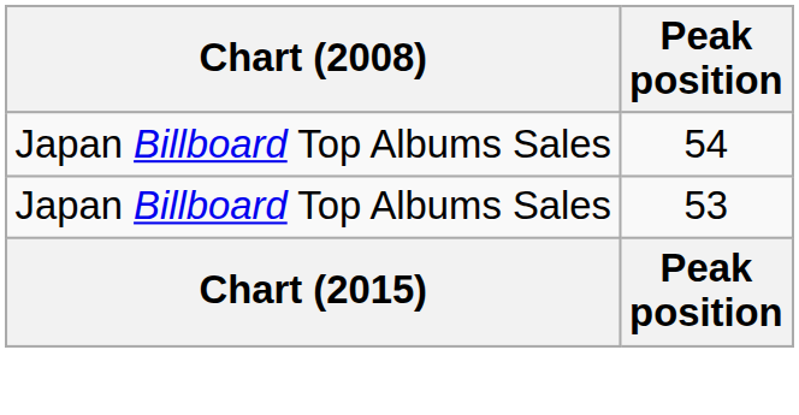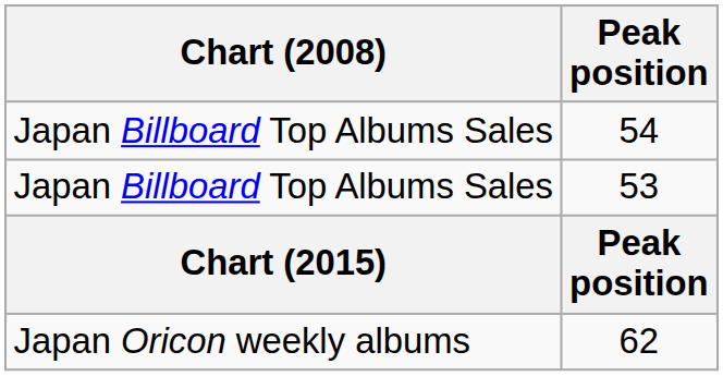+ row: Japan Oricon weekly albums | 62
